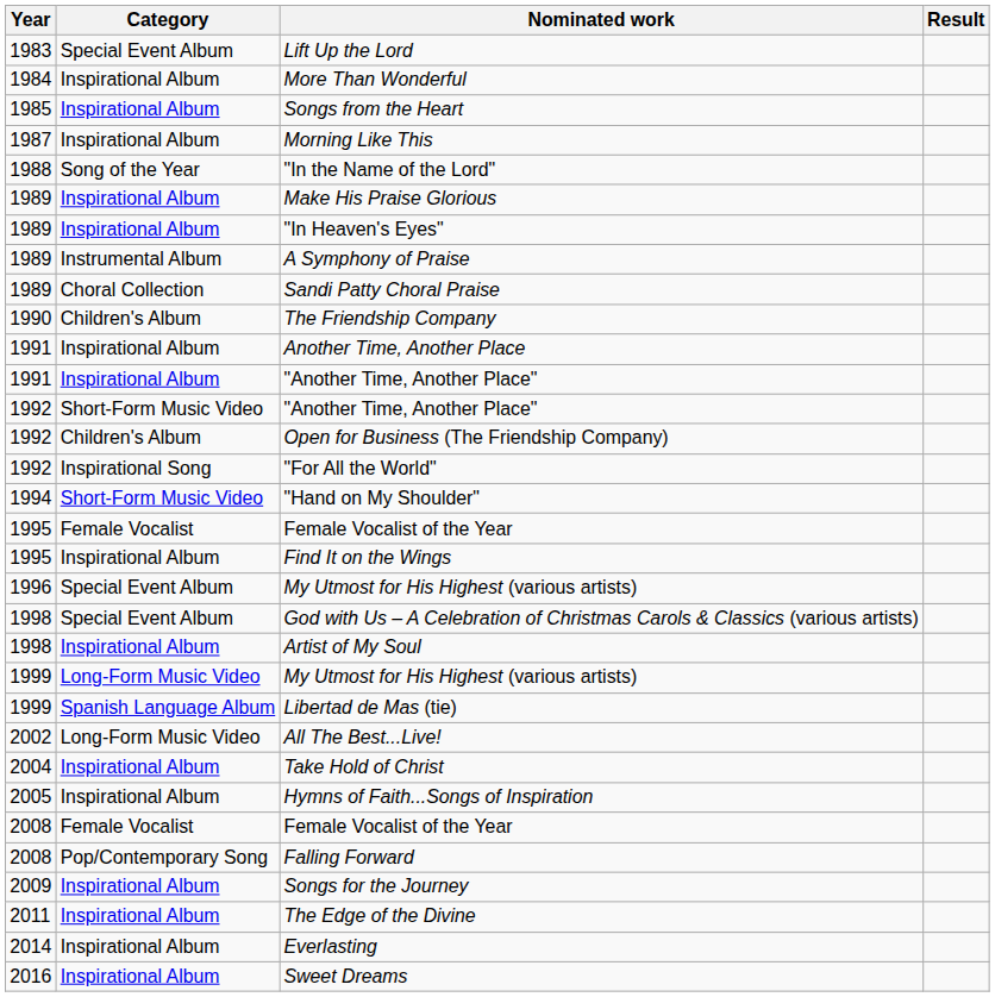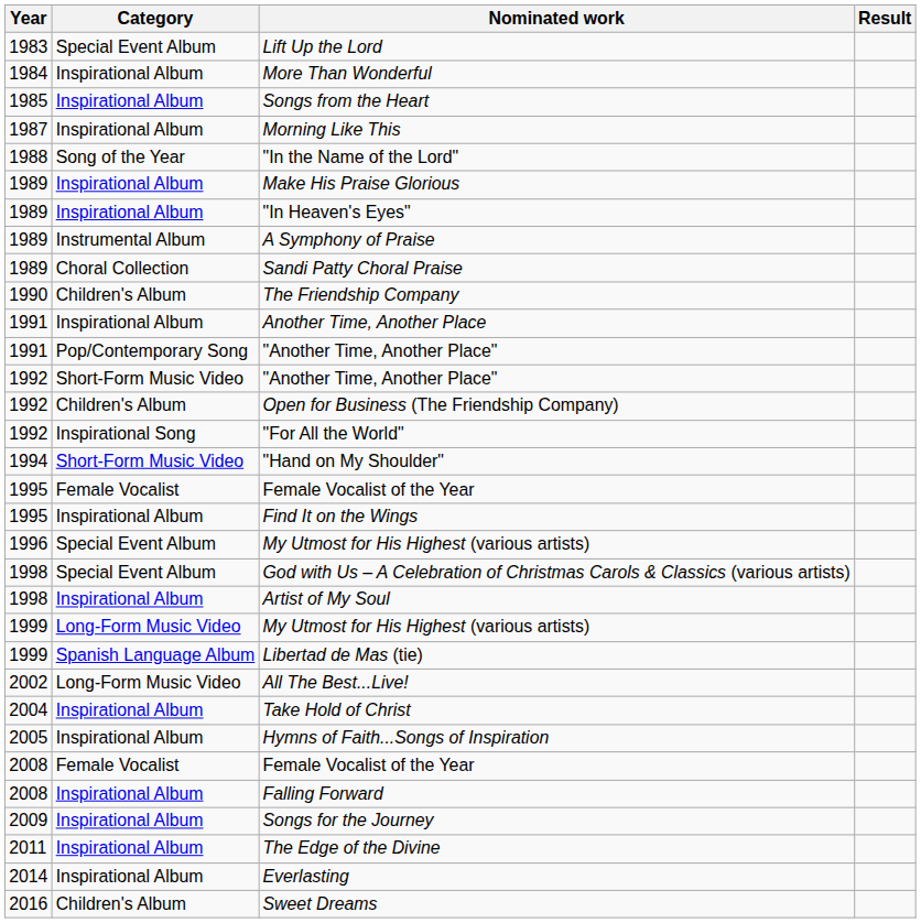1991 / "Another Time, Another Place" | Category: Inspirational Album -> Pop/Contemporary Song
Falling Forward | Category: Pop/Contemporary Song -> Inspirational Album
Sweet Dreams | Category: Inspirational Album -> Children's Album
